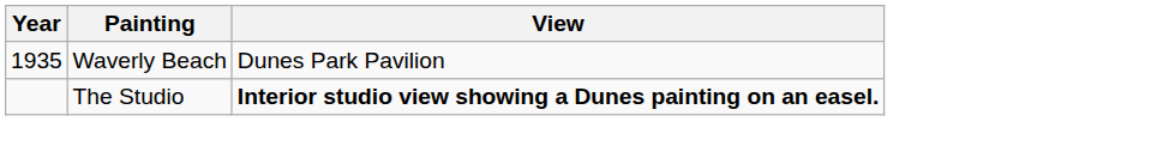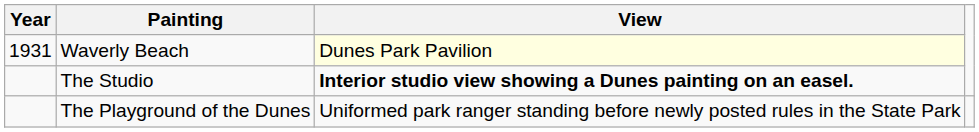Waverly Beach | Year: 1935 -> 1931
Waverly Beach | View: no background -> lightyellow background
+ row: The Playground of the Dunes | Uniformed park ranger standing before newly posted rules in the State Park
